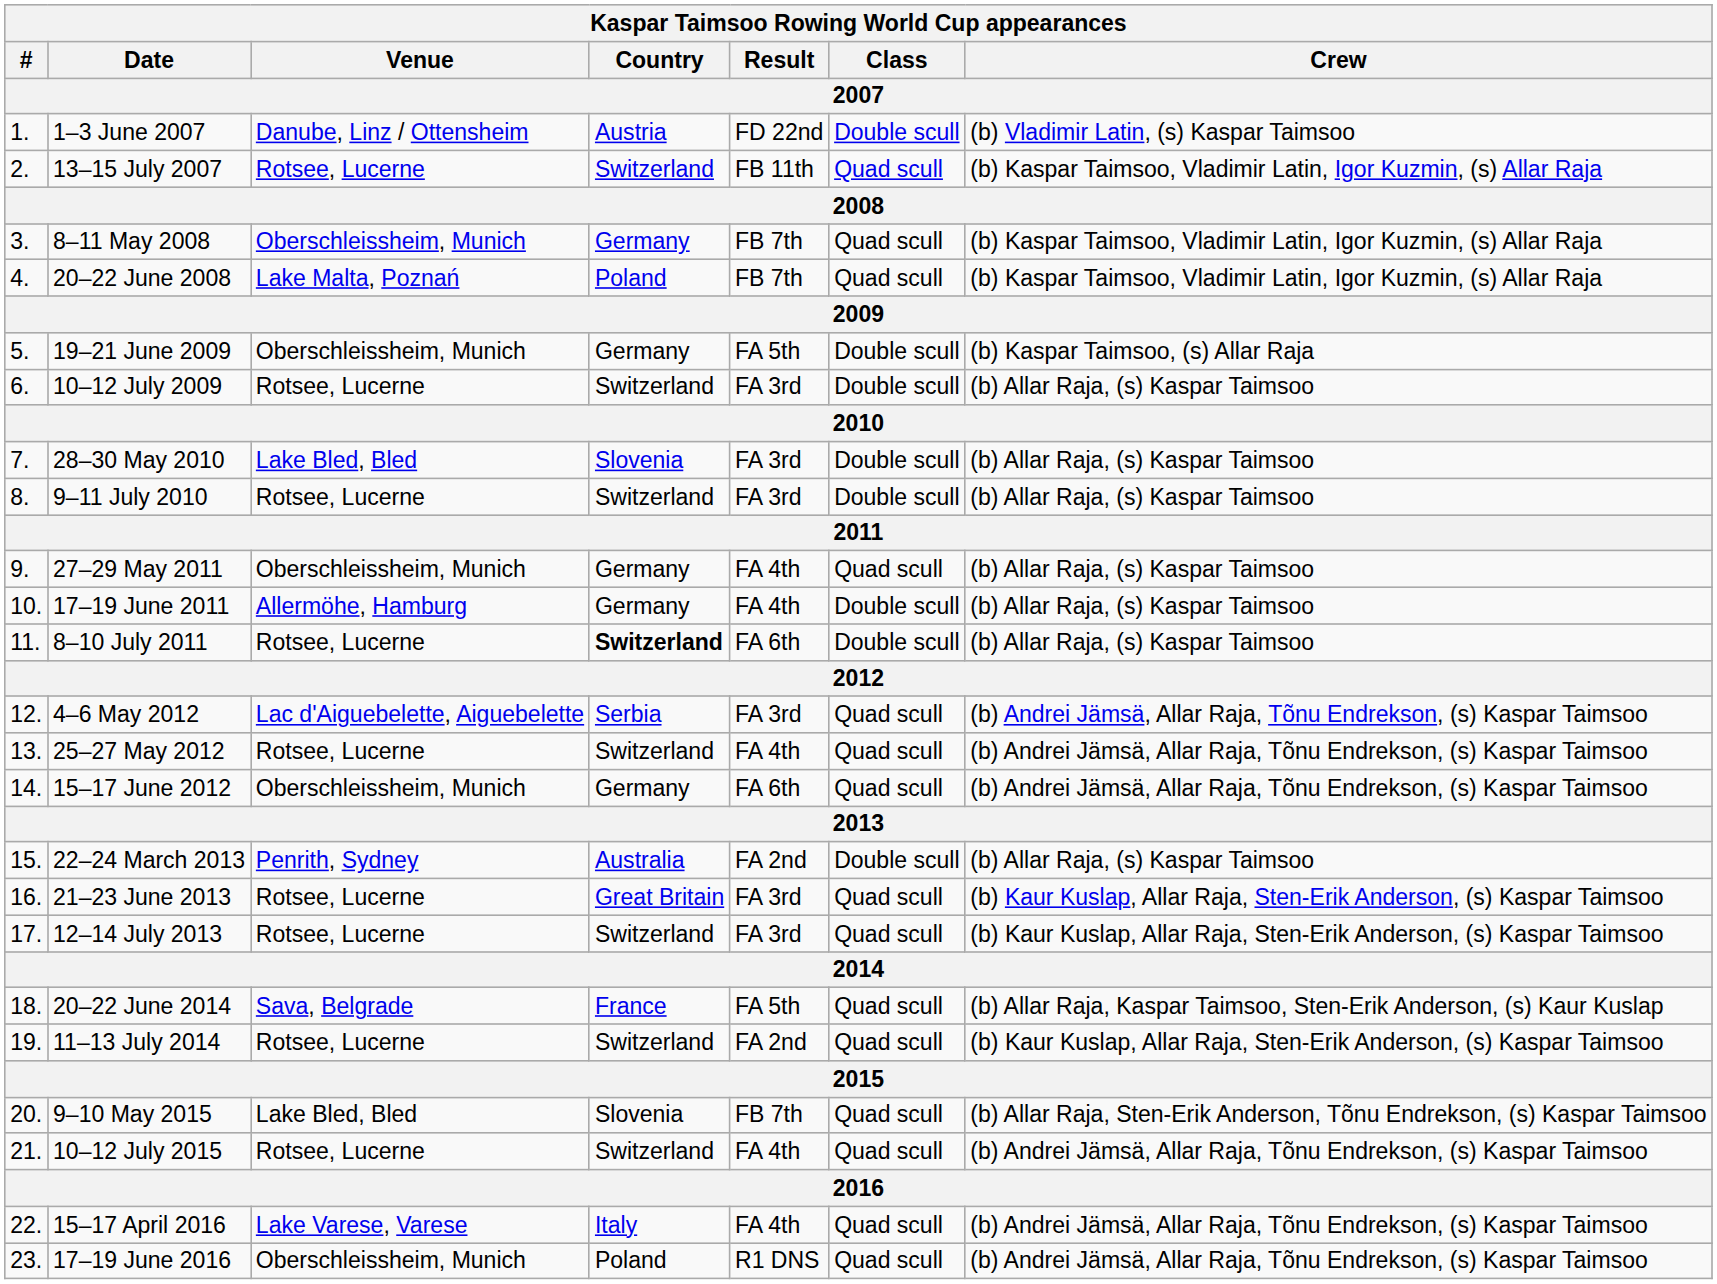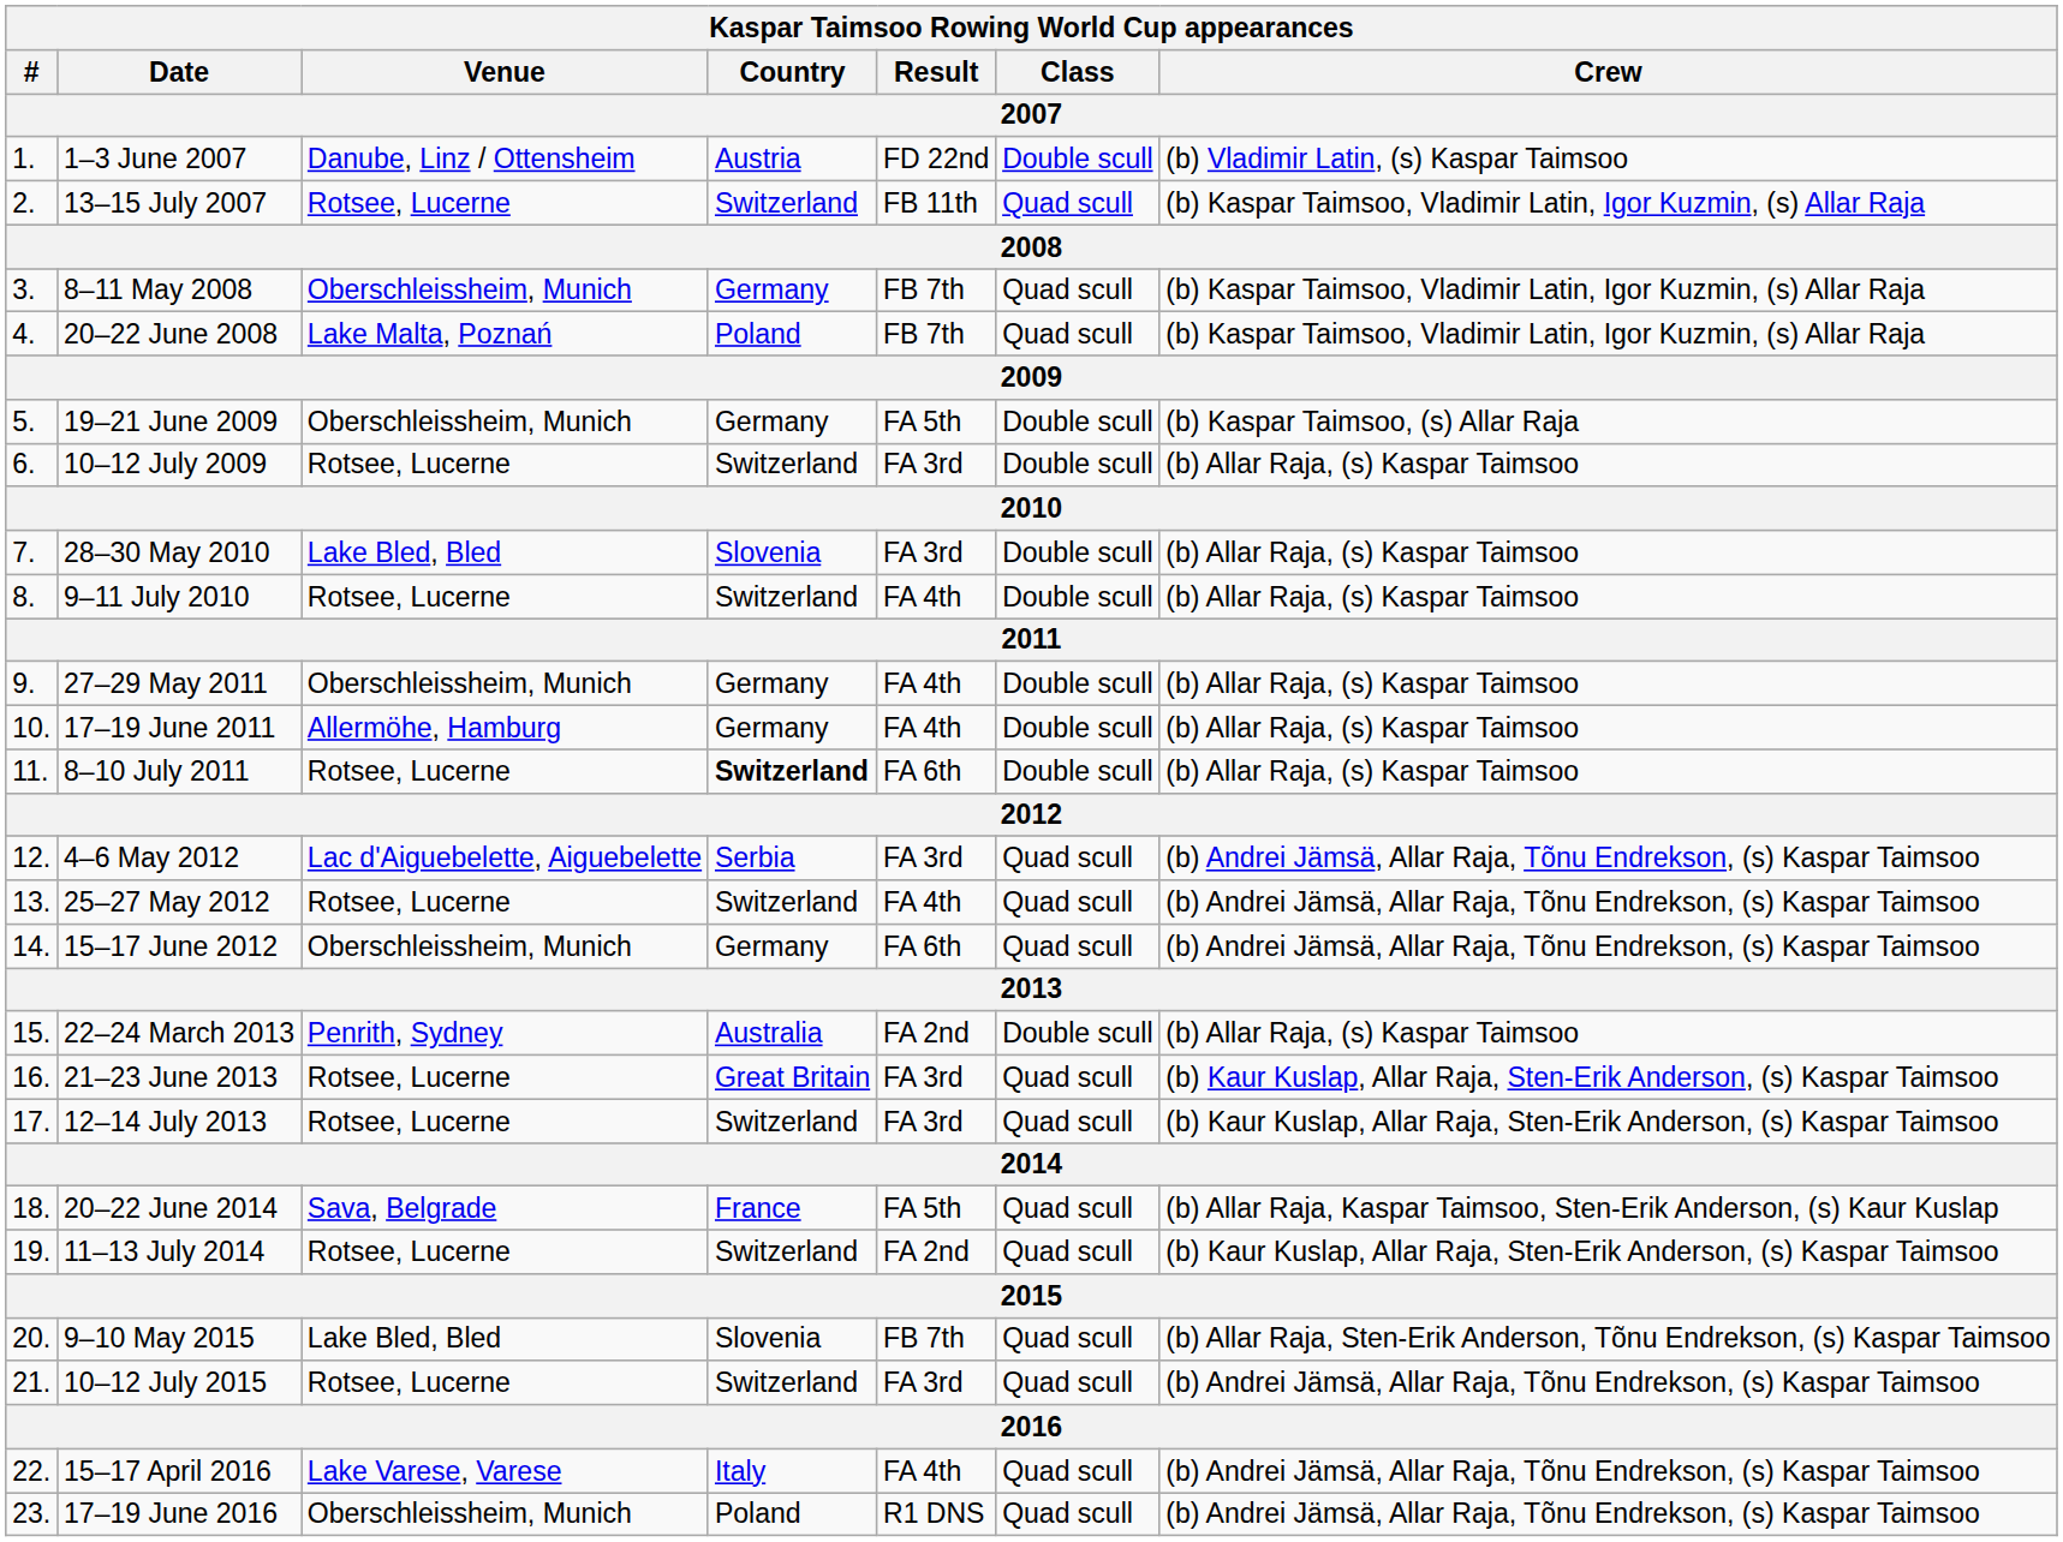9–11 July 2010 | Result: FA 3rd -> FA 4th
27–29 May 2011 | Class: Quad scull -> Double scull
10–12 July 2015 | Result: FA 4th -> FA 3rd
